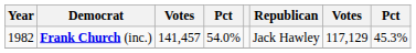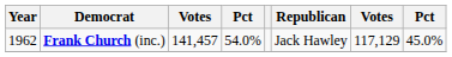Frank Church (inc.) | Year: 1982 -> 1962
Frank Church (inc.) | column 8: 45.3% -> 45.0%
